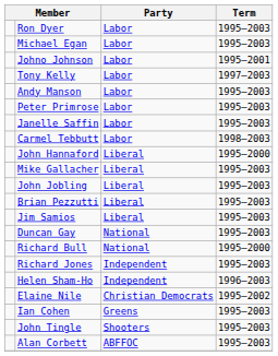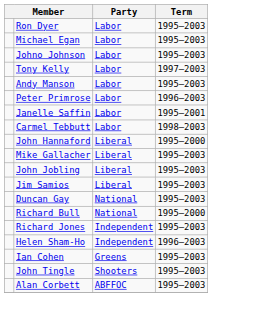Johno Johnson | Term: 1995–2001 -> 1995–2003
Peter Primrose | Term: 1995–2003 -> 1996–2003
Janelle Saffin | Term: 1995–2003 -> 1995–2001
- row: Brian Pezzutti | Liberal | 1995–2003
- row: Elaine Nile | Christian Democrats | 1995–2002
